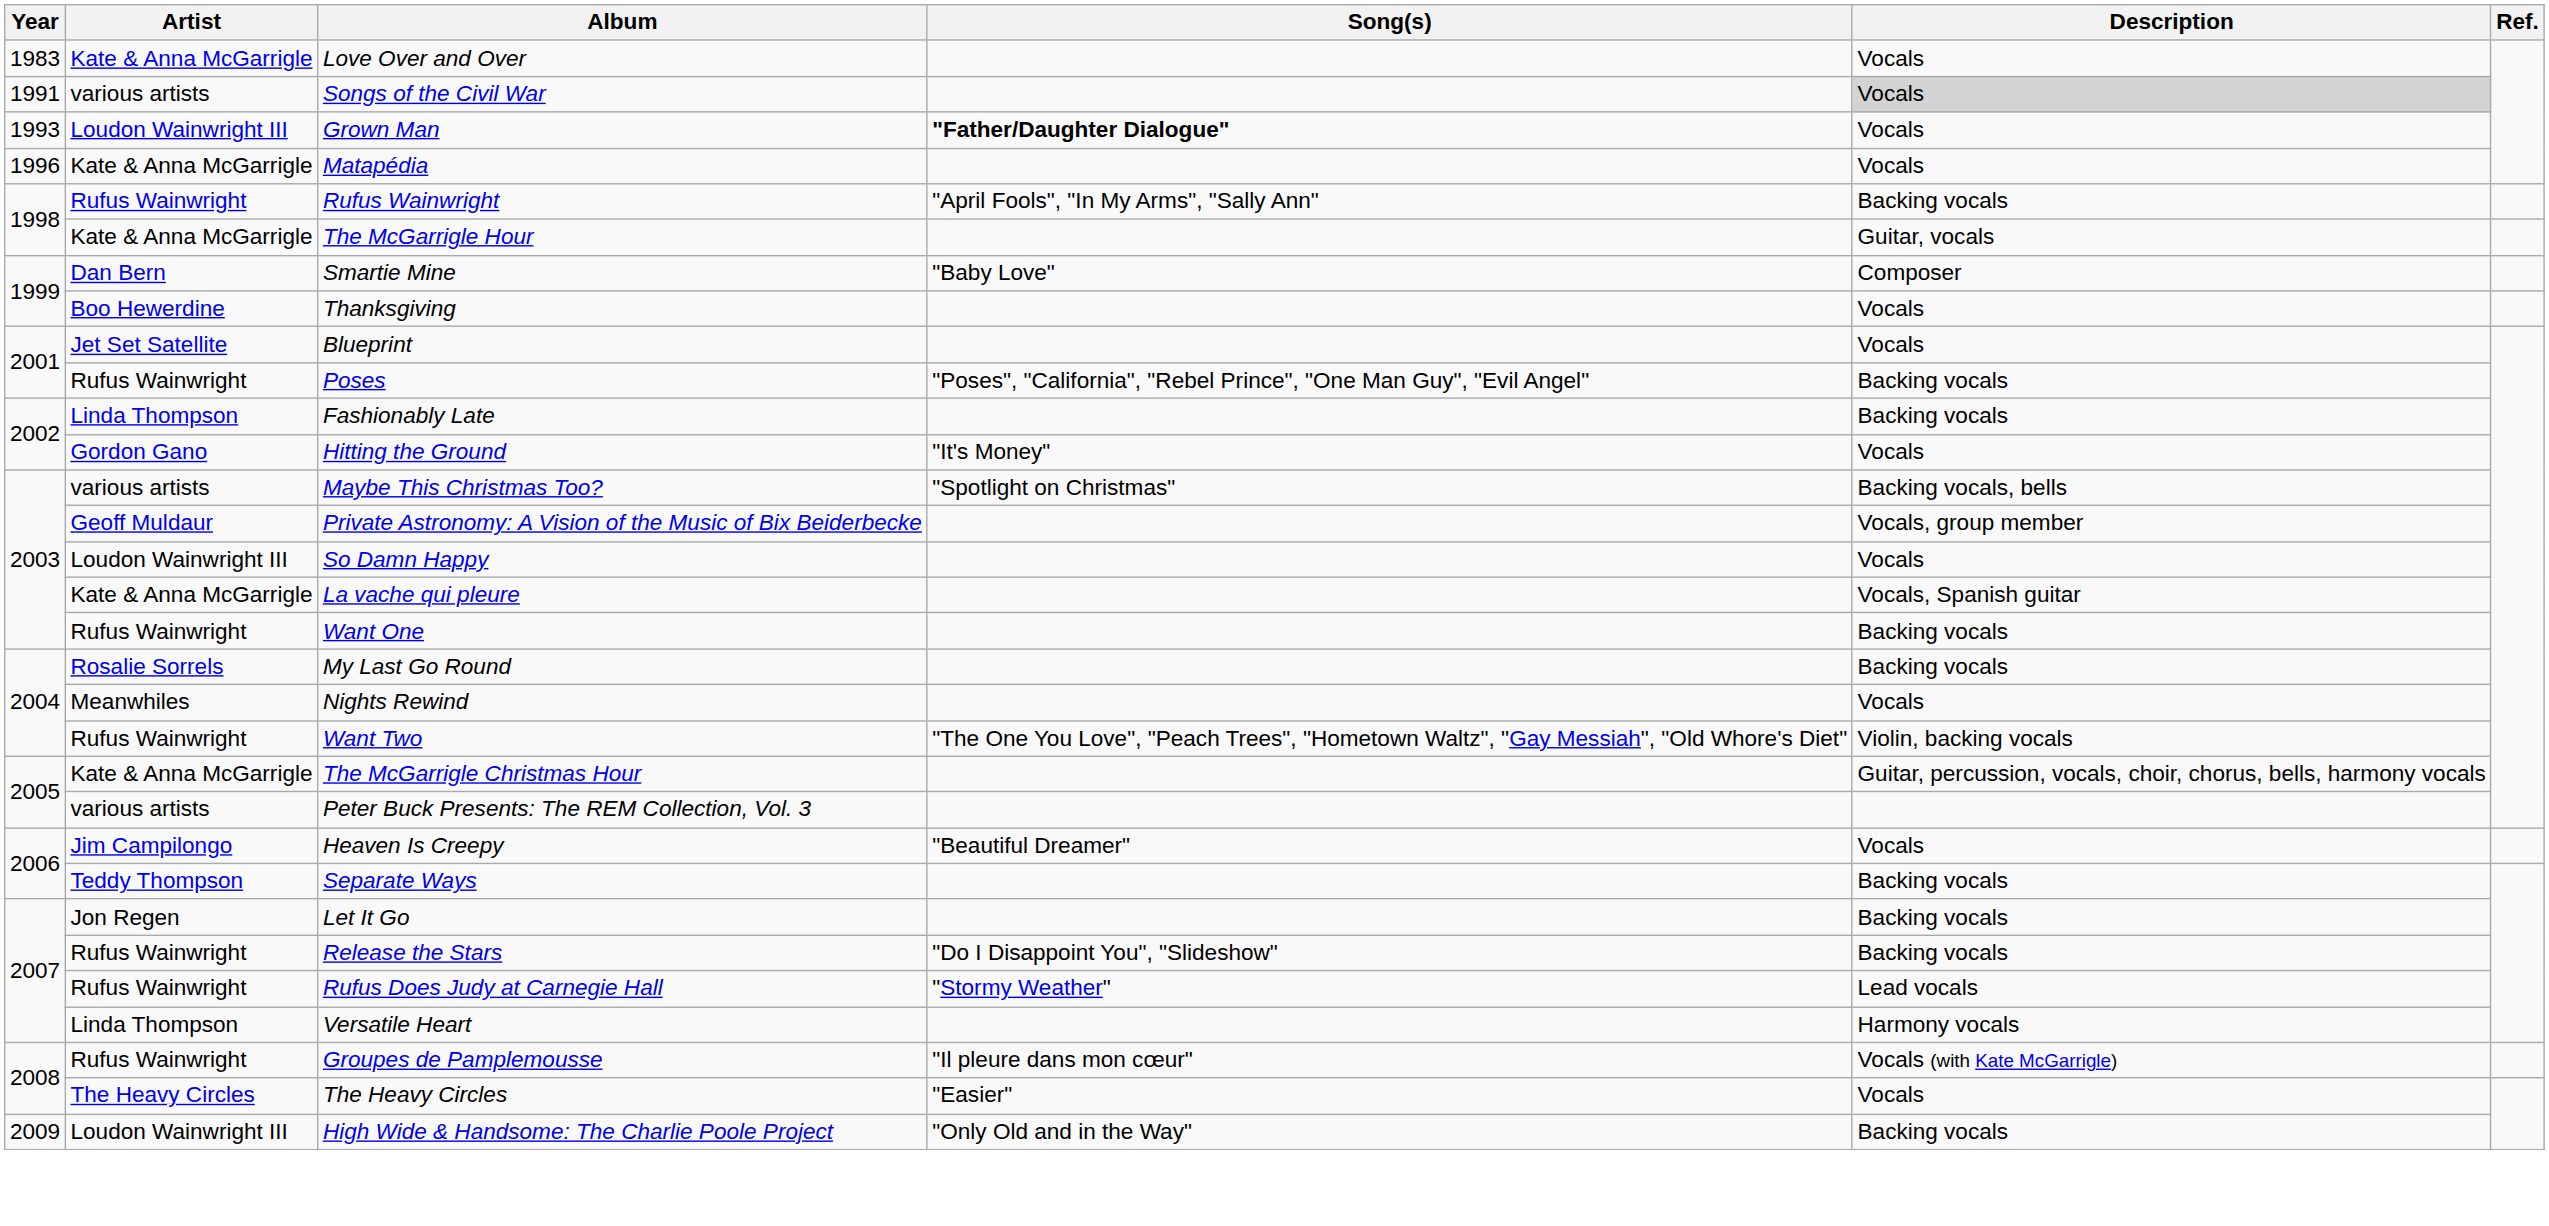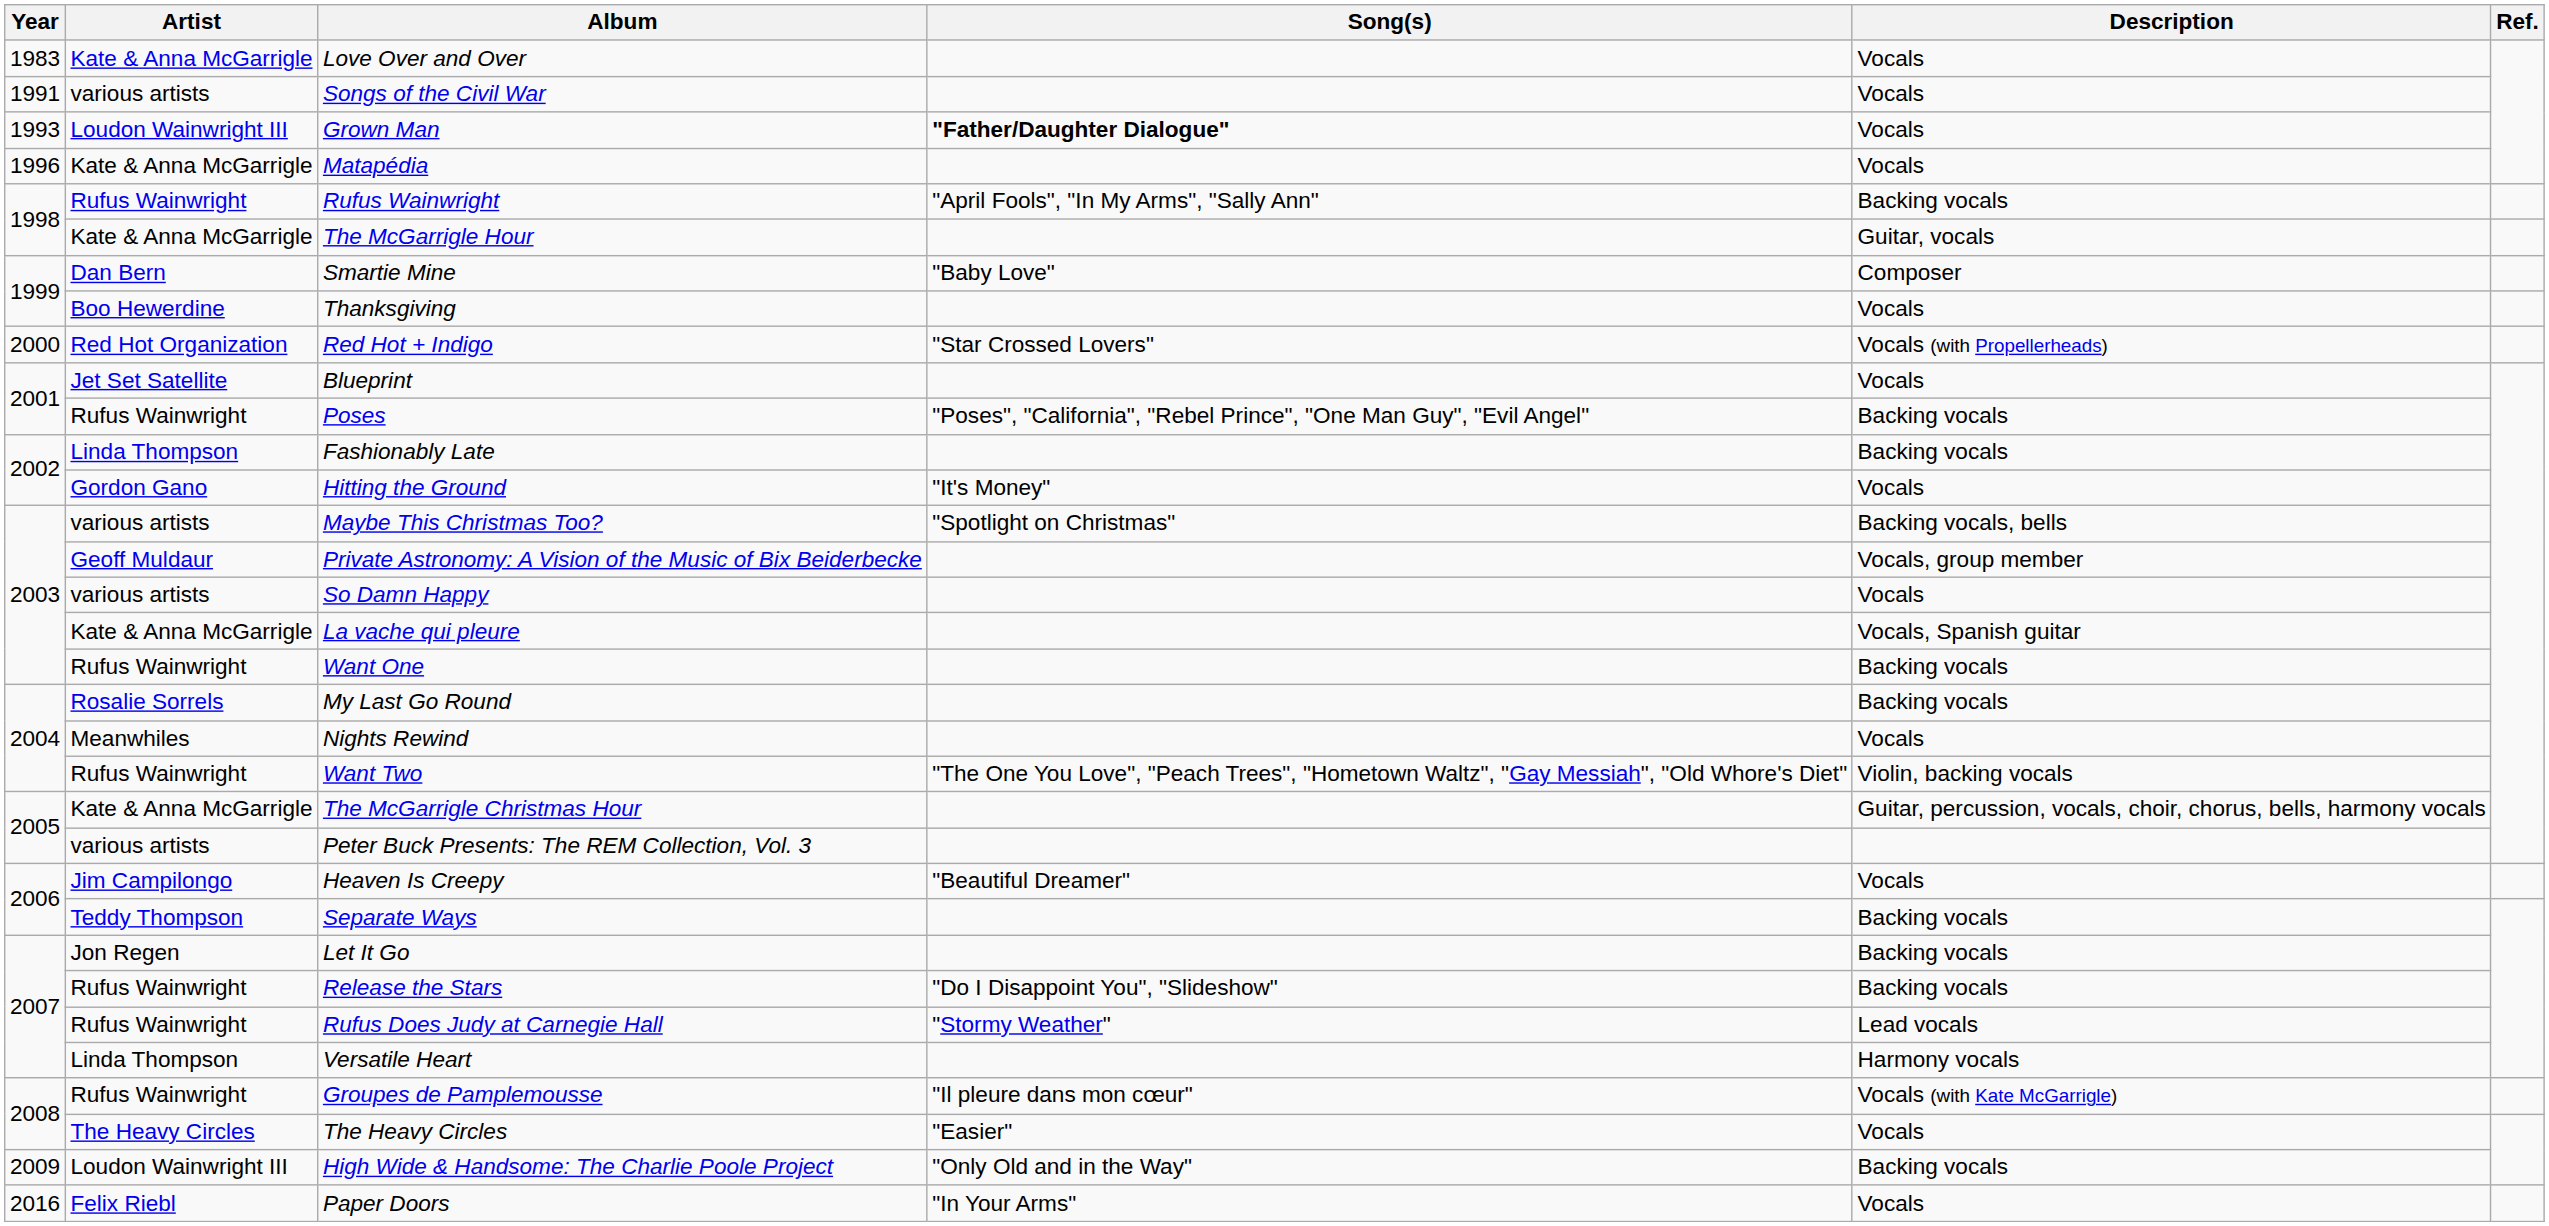Songs of the Civil War | Description: lightgrey background -> no background
+ row: 2000 | Red Hot Organization | Red Hot + Indigo | "Star Crossed Lovers" | Vocals (with Propellerheads)
So Damn Happy | Artist: Loudon Wainwright III -> various artists
+ row: 2016 | Felix Riebl | Paper Doors | "In Your Arms" | Vocals
